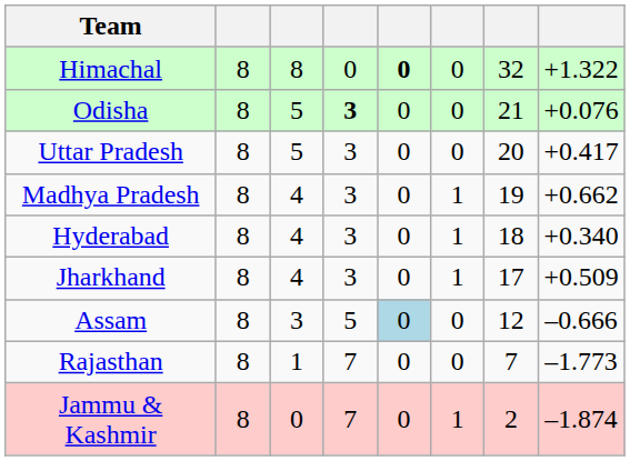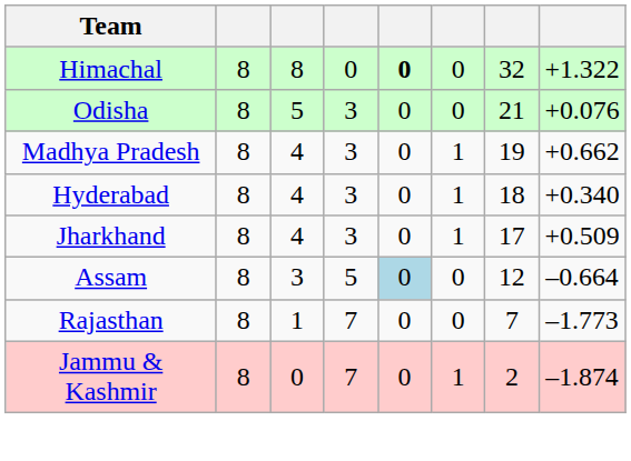Odisha | column 4: bold -> normal
- row: Uttar Pradesh | 8 | 5 | 3 | 0 | 0 | 20 | +0.417
Assam | column 8: –0.666 -> –0.664
